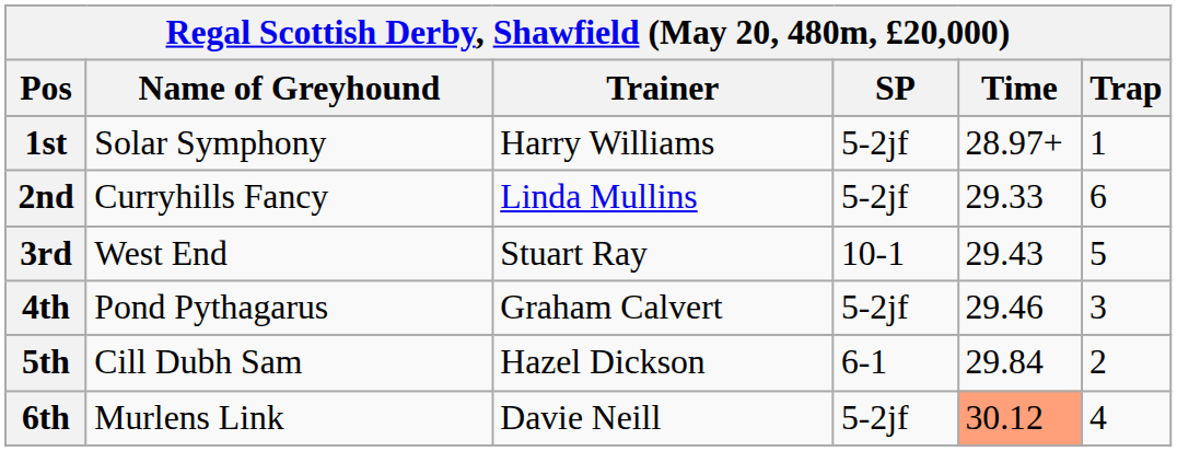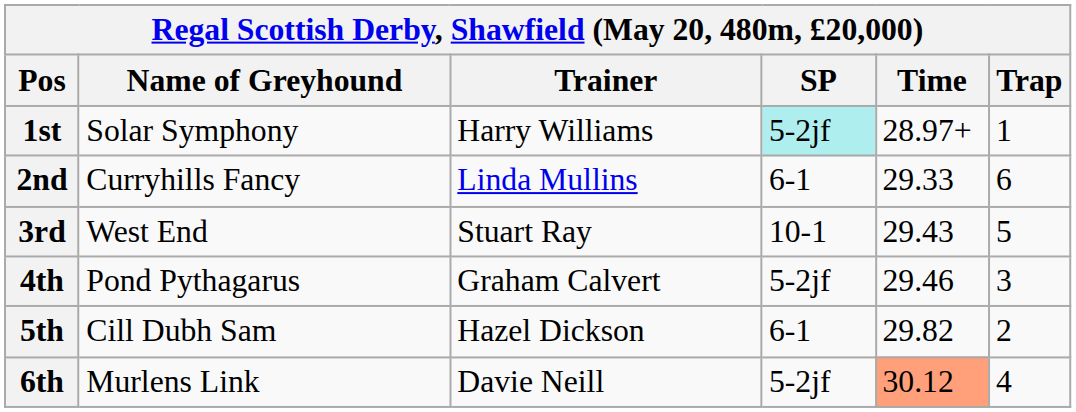1st | SP: no background -> paleturquoise background
2nd | SP: 5-2jf -> 6-1
5th | Time: 29.84 -> 29.82
